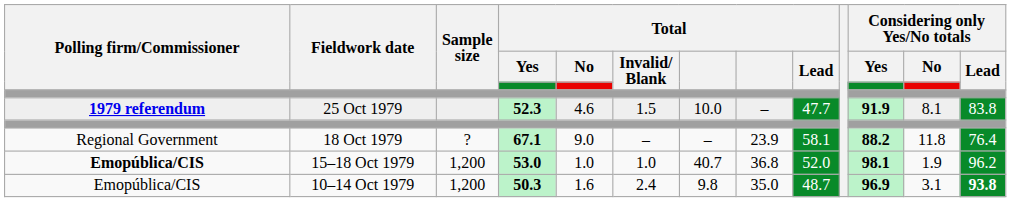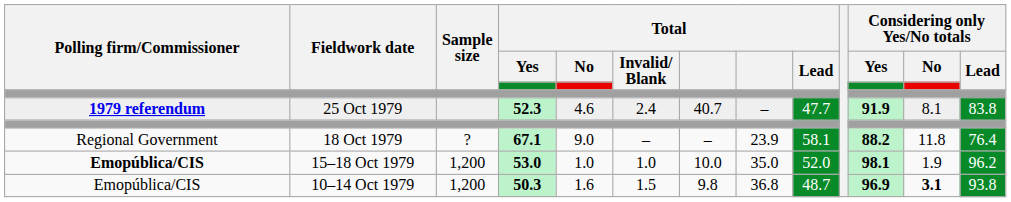25 Oct 1979 | Total / Invalid/ Blank: 1.5 -> 2.4
25 Oct 1979 | column 7: 10.0 -> 40.7
15–18 Oct 1979 | column 7: 40.7 -> 10.0
15–18 Oct 1979 | column 8: 36.8 -> 35.0
10–14 Oct 1979 | Total / Invalid/ Blank: 2.4 -> 1.5
10–14 Oct 1979 | column 8: 35.0 -> 36.8
10–14 Oct 1979 | Considering only Yes/No totals / No: normal -> bold
10–14 Oct 1979 | Considering only Yes/No totals / Lead: bold -> normal
